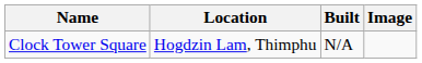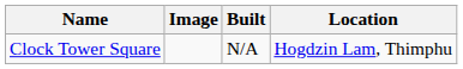columns swapped: Location <-> Image
